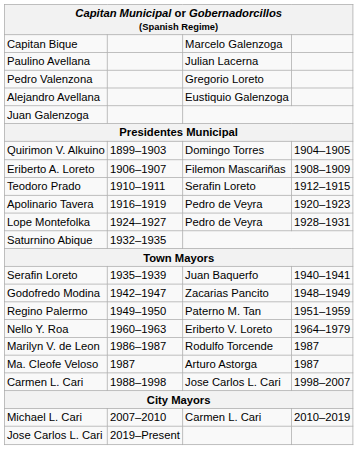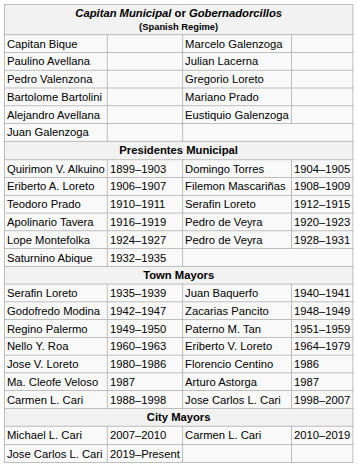+ row: Bartolome Bartolini | Mariano Prado
+ row: Jose V. Loreto | 1980–1986 | Florencio Centino | 1986
- row: Marilyn V. de Leon | 1986–1987 | Rodulfo Torcende | 1987
